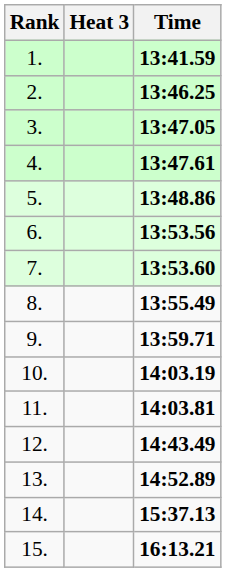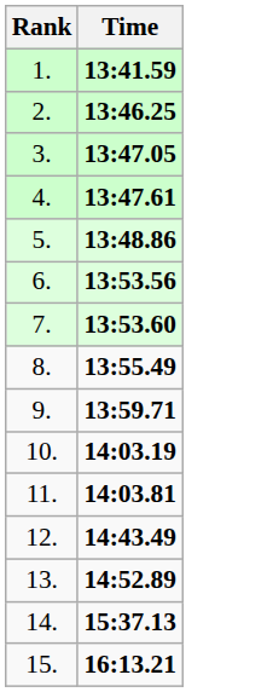- column: Heat 3
